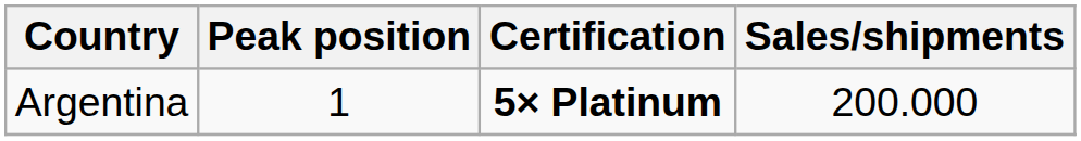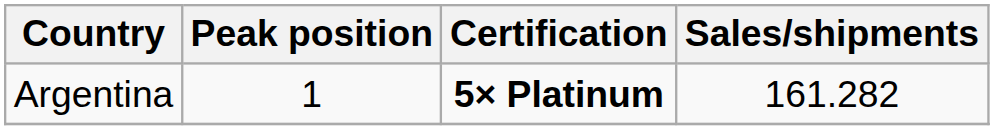Argentina | Sales/shipments: 200.000 -> 161.282
